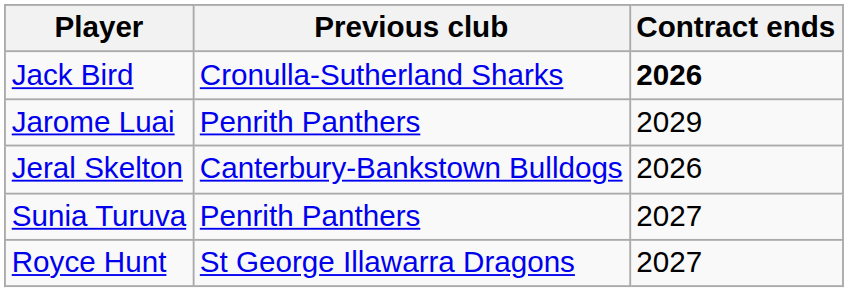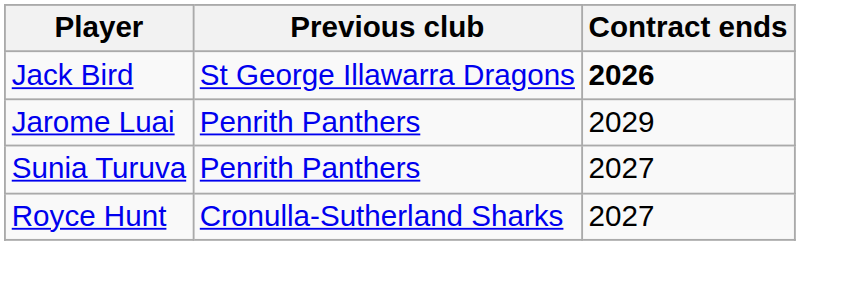Jack Bird | Previous club: Cronulla-Sutherland Sharks -> St George Illawarra Dragons
- row: Jeral Skelton | Canterbury-Bankstown Bulldogs | 2026
Royce Hunt | Previous club: St George Illawarra Dragons -> Cronulla-Sutherland Sharks
